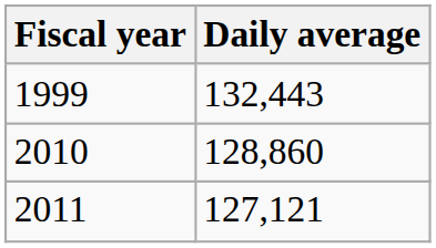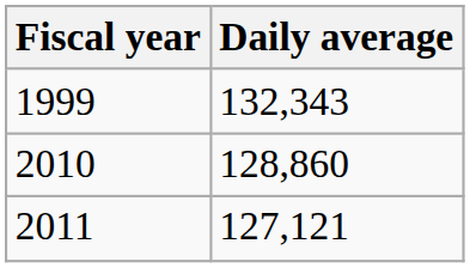1999 | Daily average: 132,443 -> 132,343
